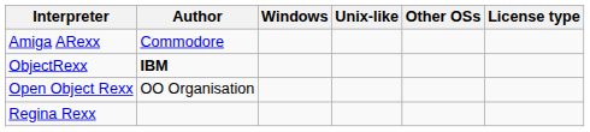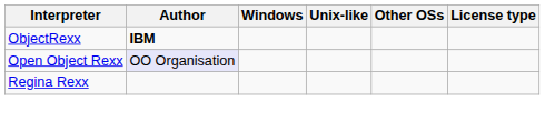- row: Amiga ARexx | Commodore
Open Object Rexx | Author: no background -> lavender background
